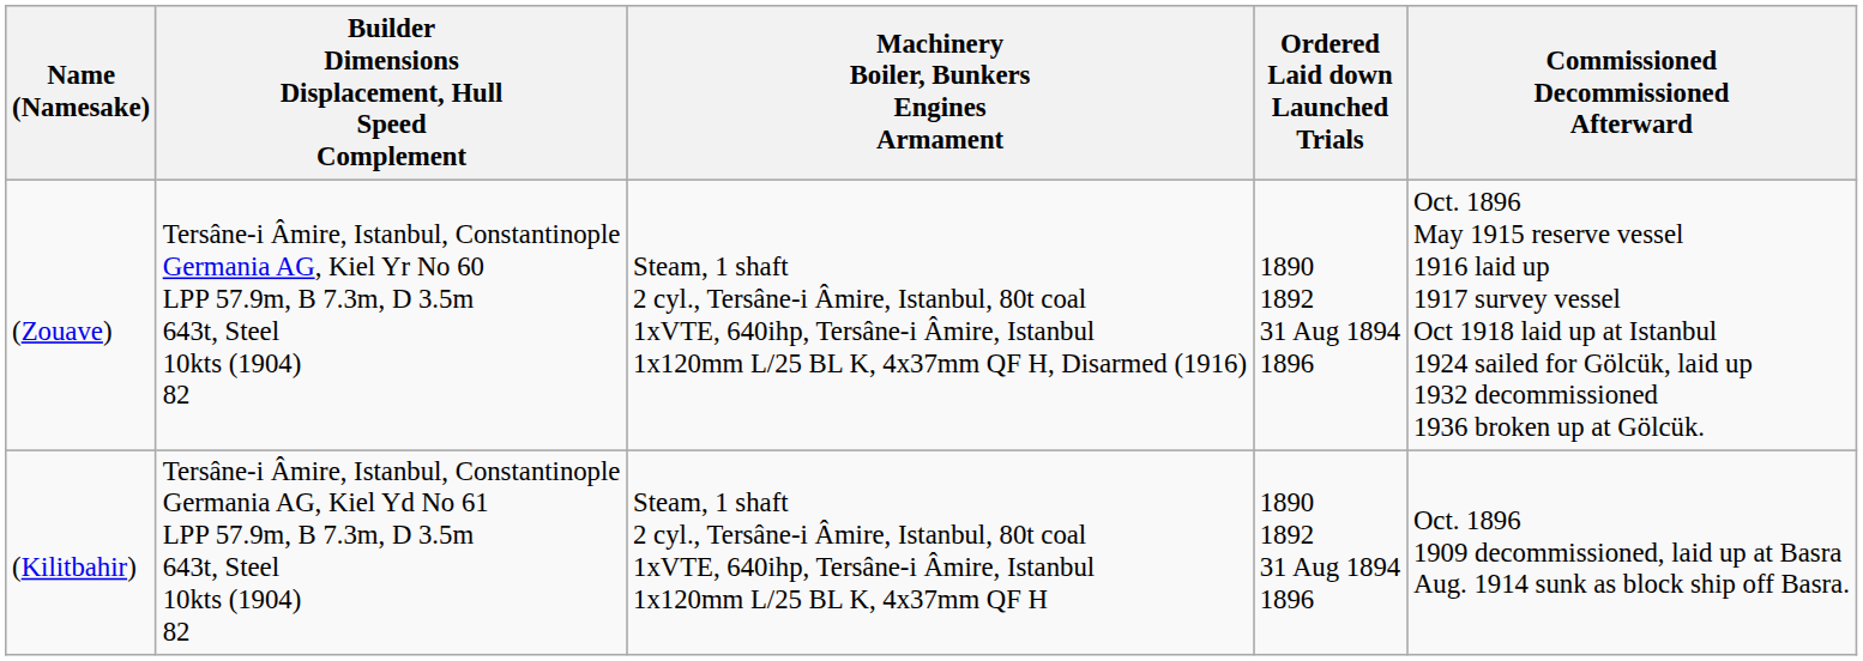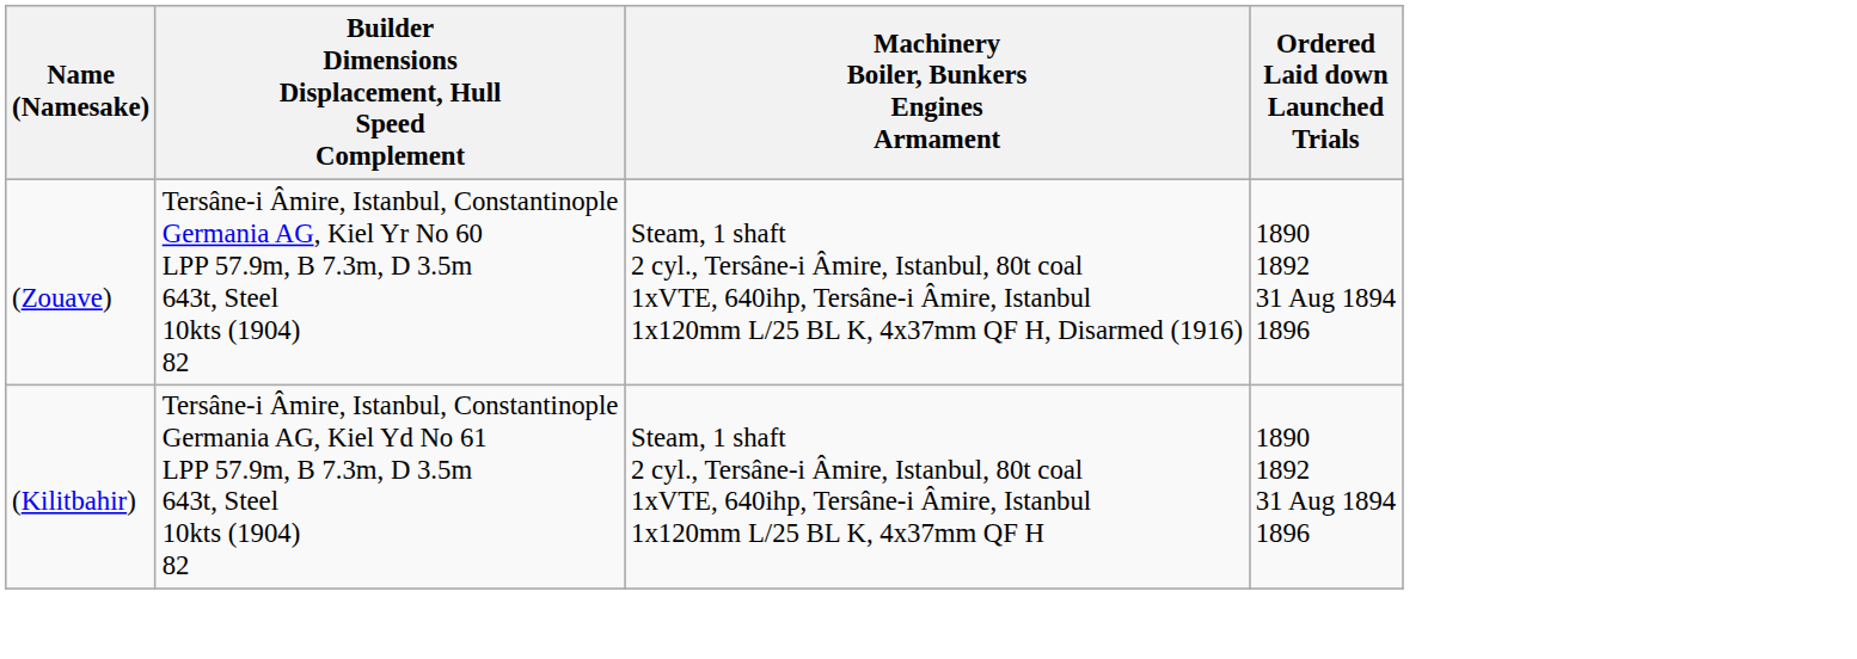- column: Commissioned Decommissioned Afterward | Oct. 1896 May 1915 reserve vessel 1916 laid up 1917 survey vessel Oct 1918 laid up at Istanbul 1924 sailed for Gölcük, laid up 1932 decommissioned 1936 broken up at Gölcük. | Oct. 1896 1909 decommissioned, laid up at Basra Aug. 1914 sunk as block ship off Basra.
